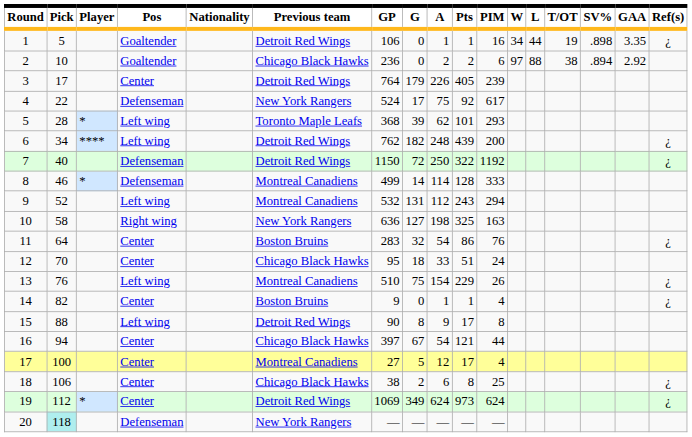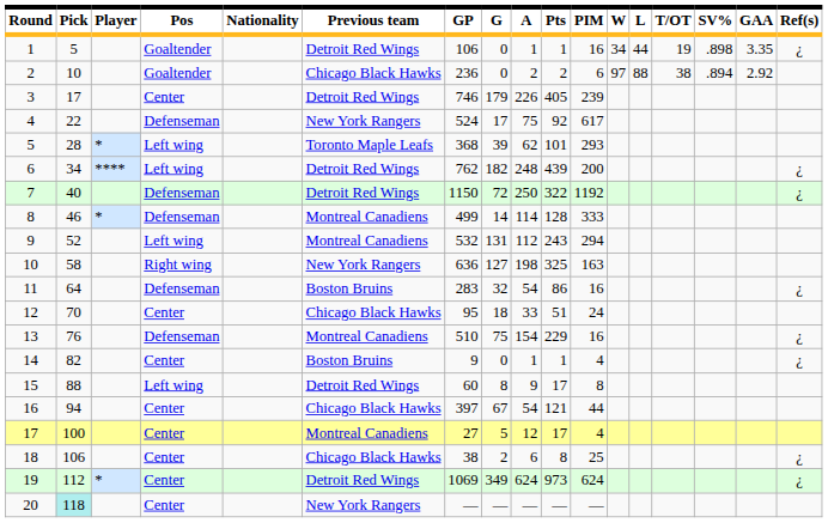3 | GP: 764 -> 746
11 | Pos: Center -> Defenseman
11 | PIM: 76 -> 16
13 | Pos: Left wing -> Defenseman
13 | PIM: 26 -> 16
15 | GP: 90 -> 60
20 | Pos: Defenseman -> Center
